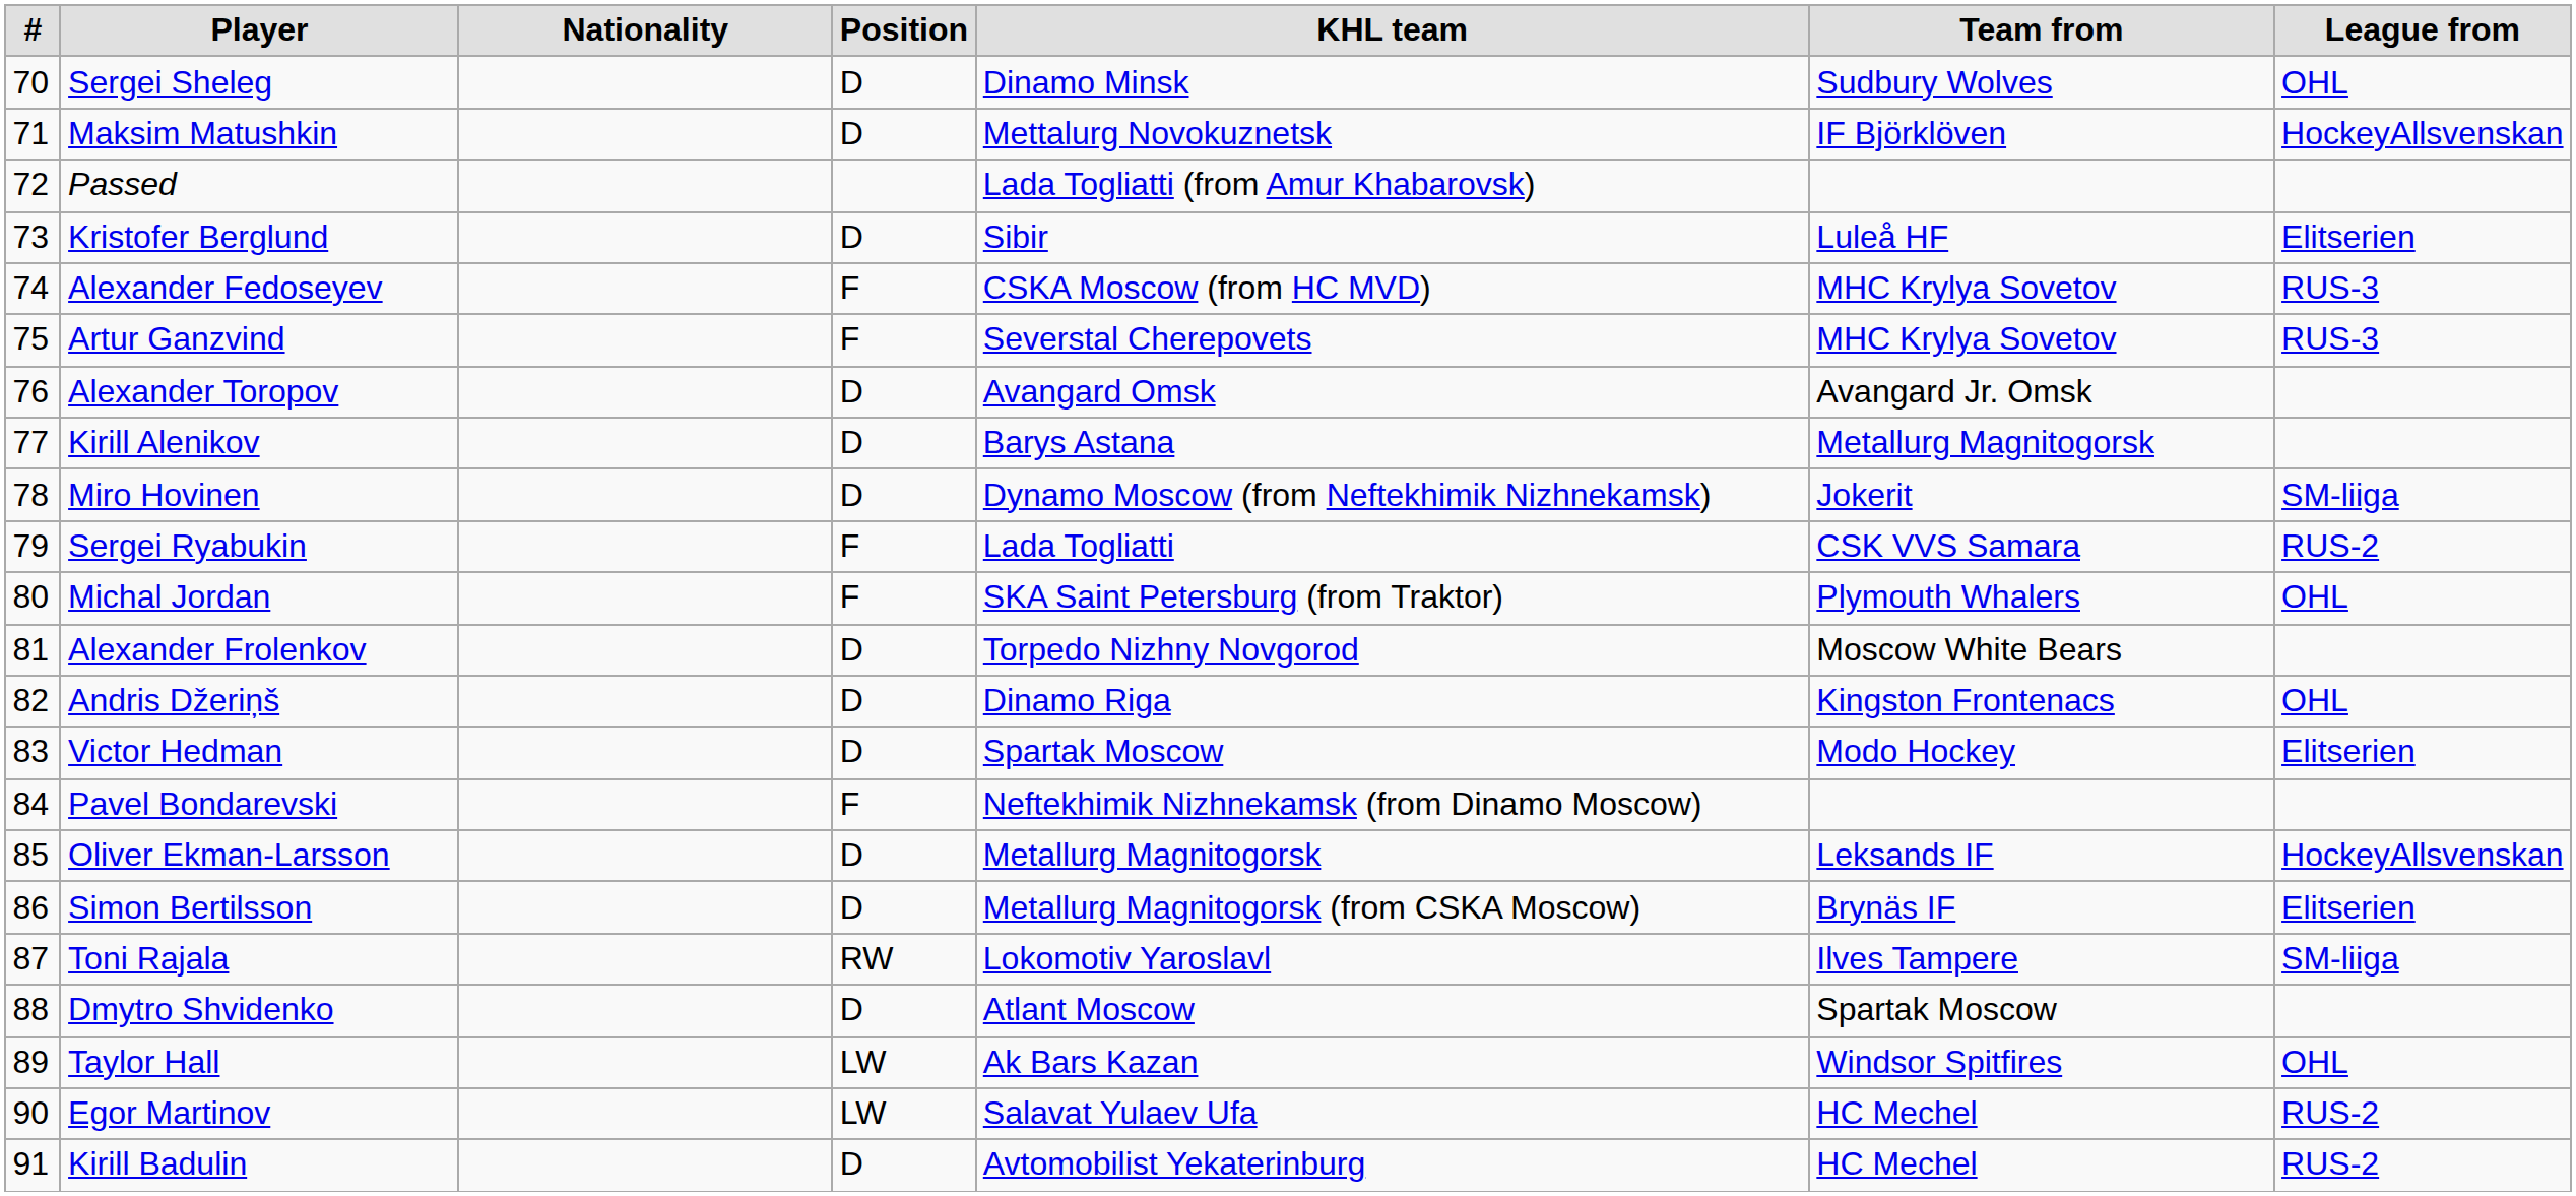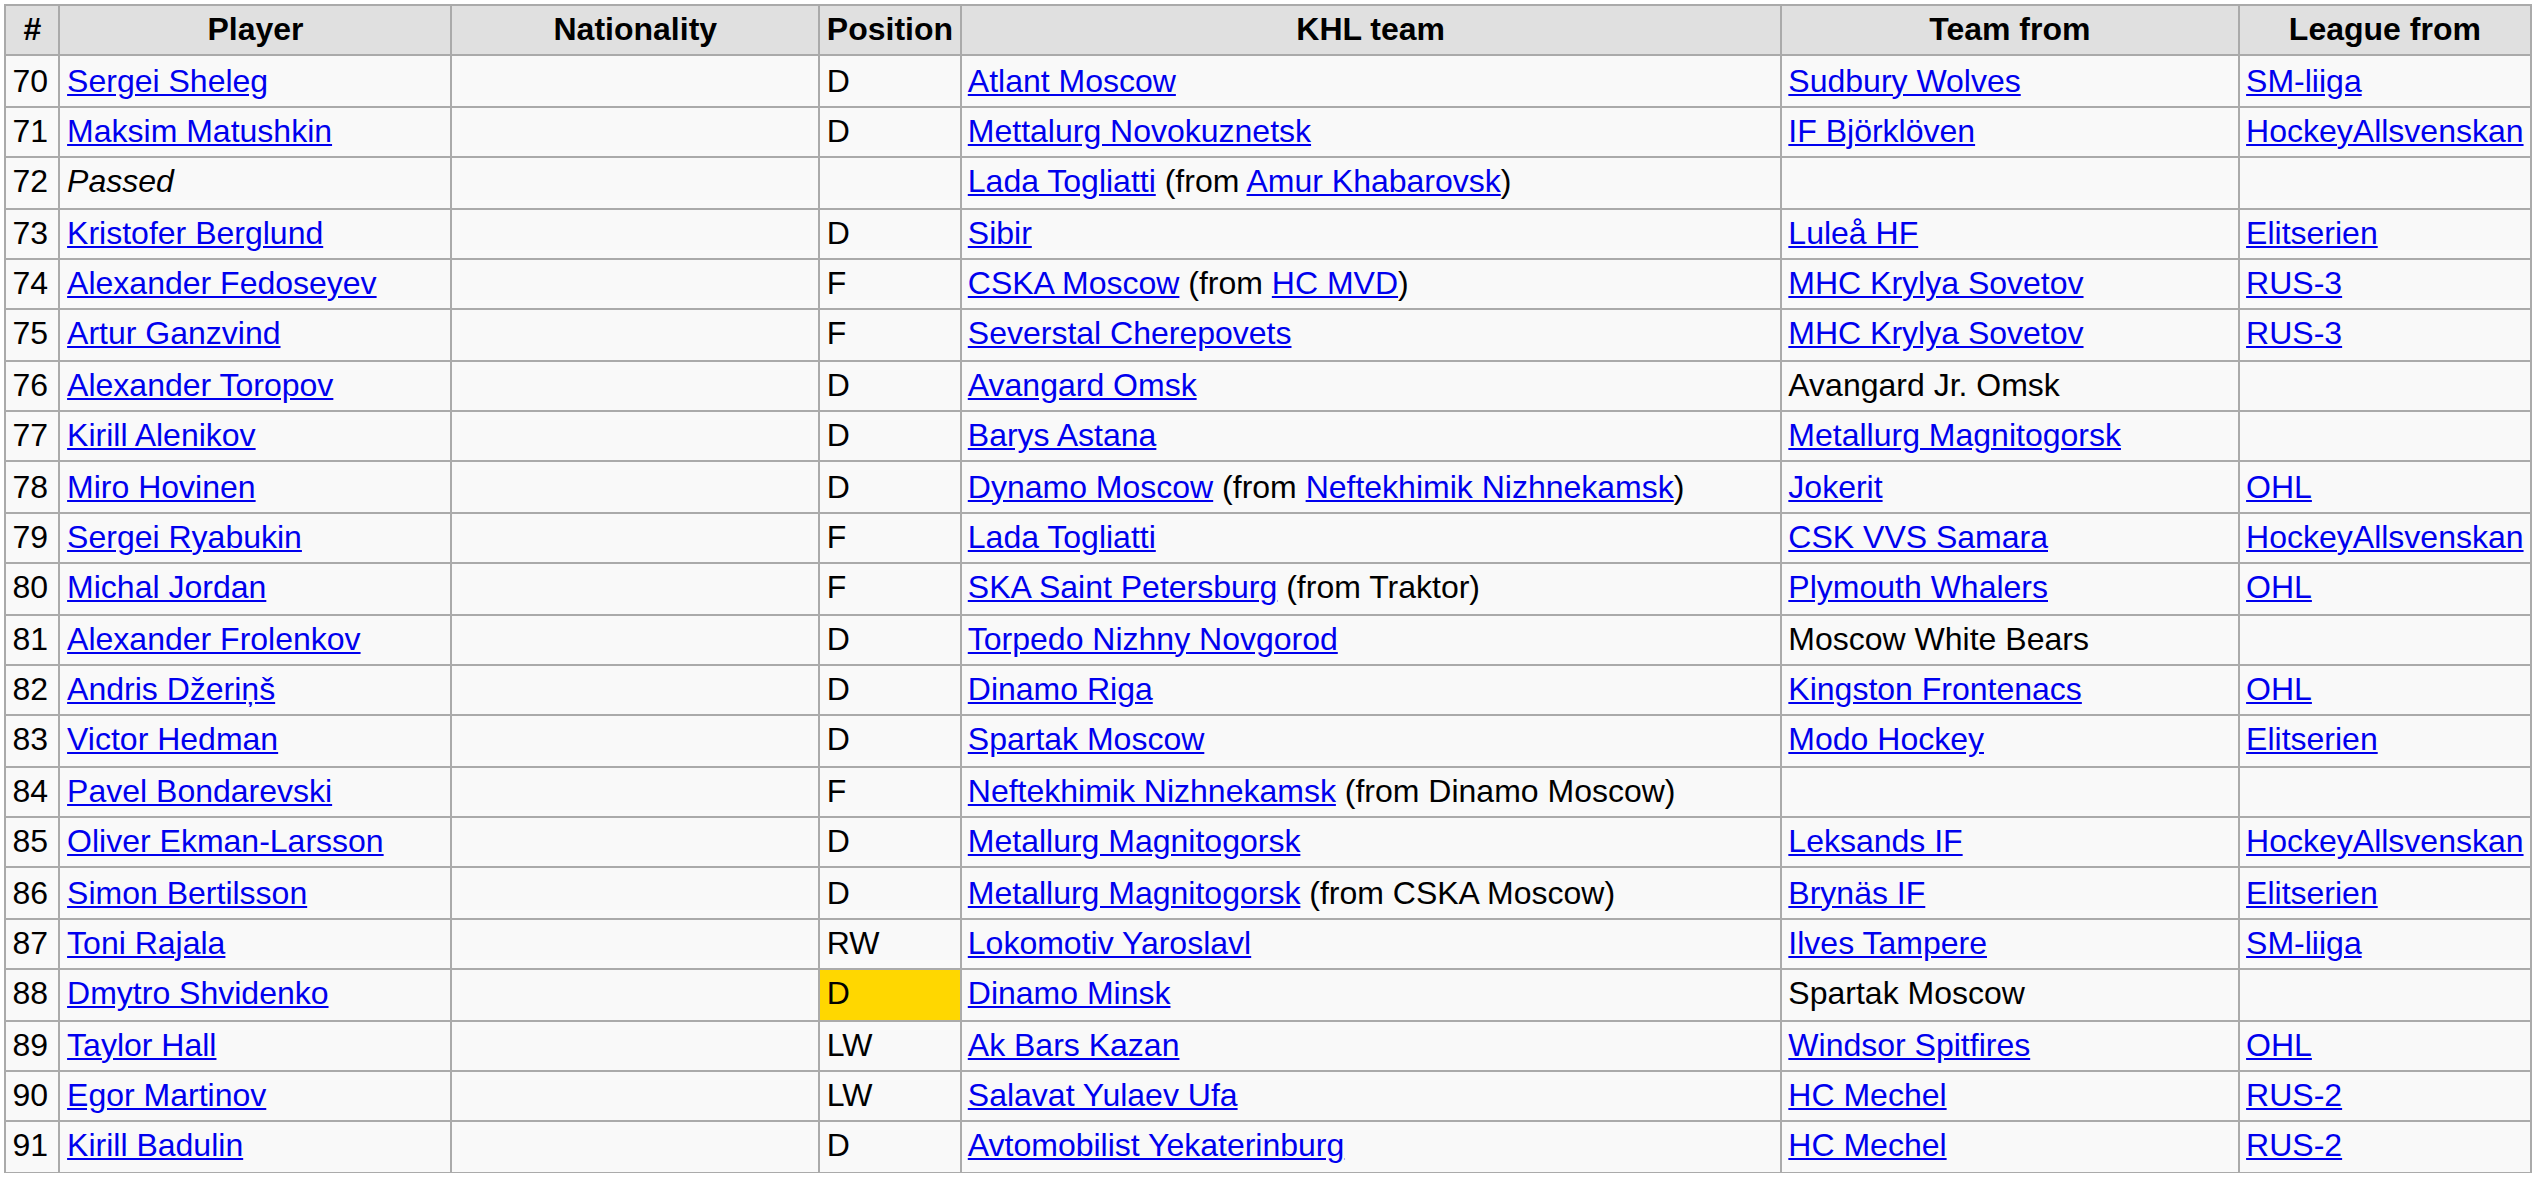Sergei Sheleg | KHL team: Dinamo Minsk -> Atlant Moscow
Sergei Sheleg | League from: OHL -> SM-liiga
Miro Hovinen | League from: SM-liiga -> OHL
Sergei Ryabukin | League from: RUS-2 -> HockeyAllsvenskan
Dmytro Shvidenko | Position: no background -> gold background
Dmytro Shvidenko | KHL team: Atlant Moscow -> Dinamo Minsk
